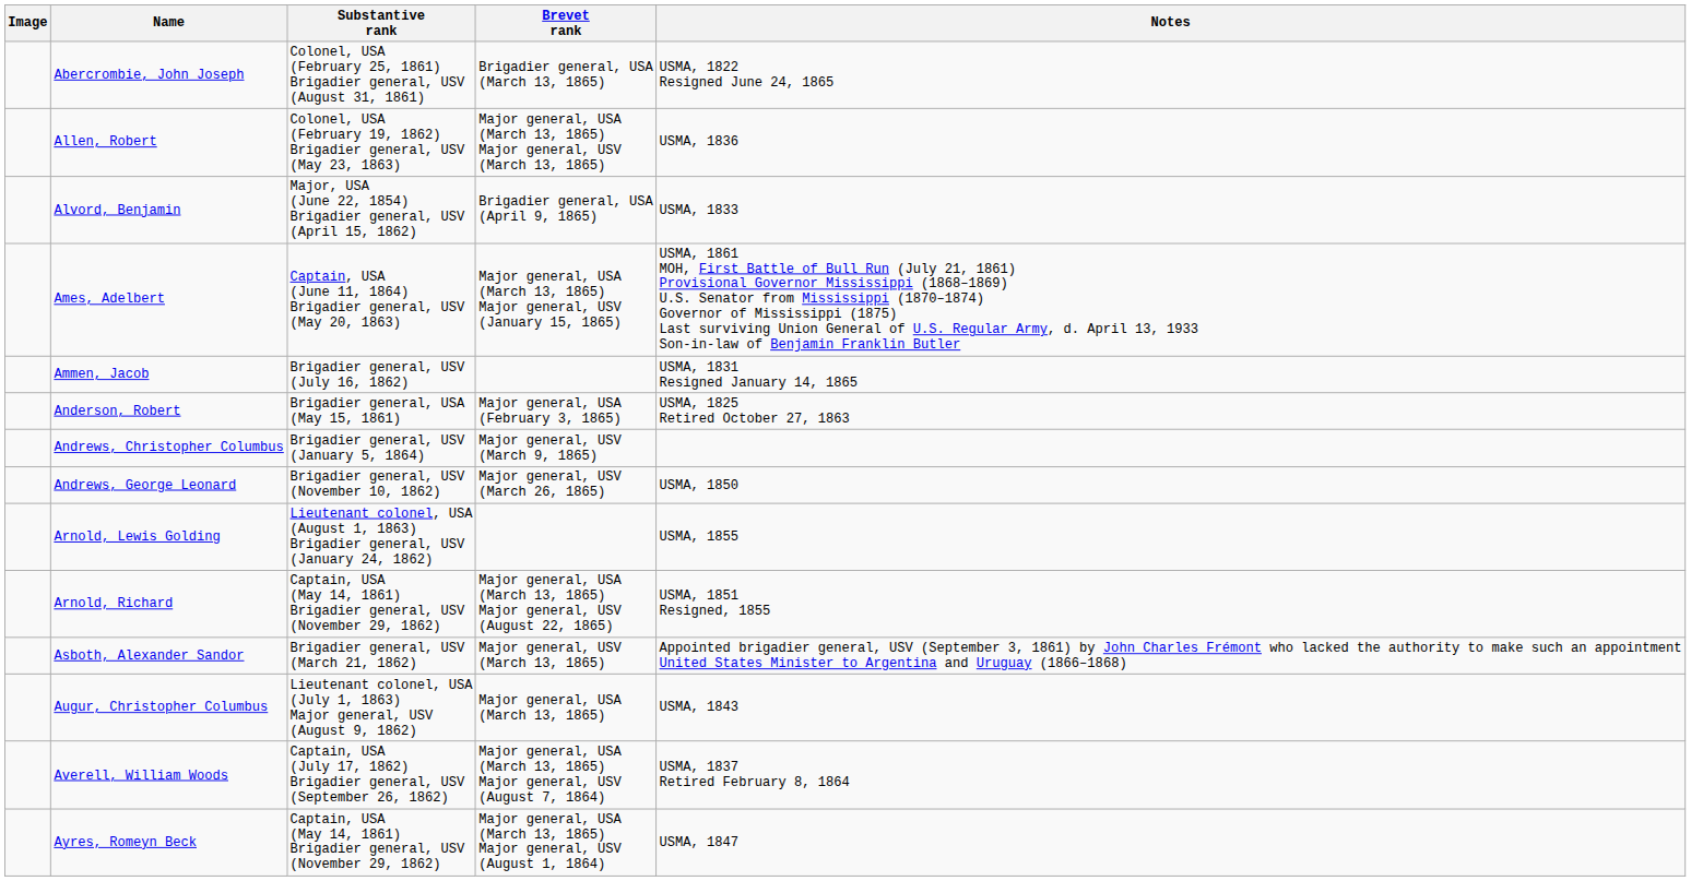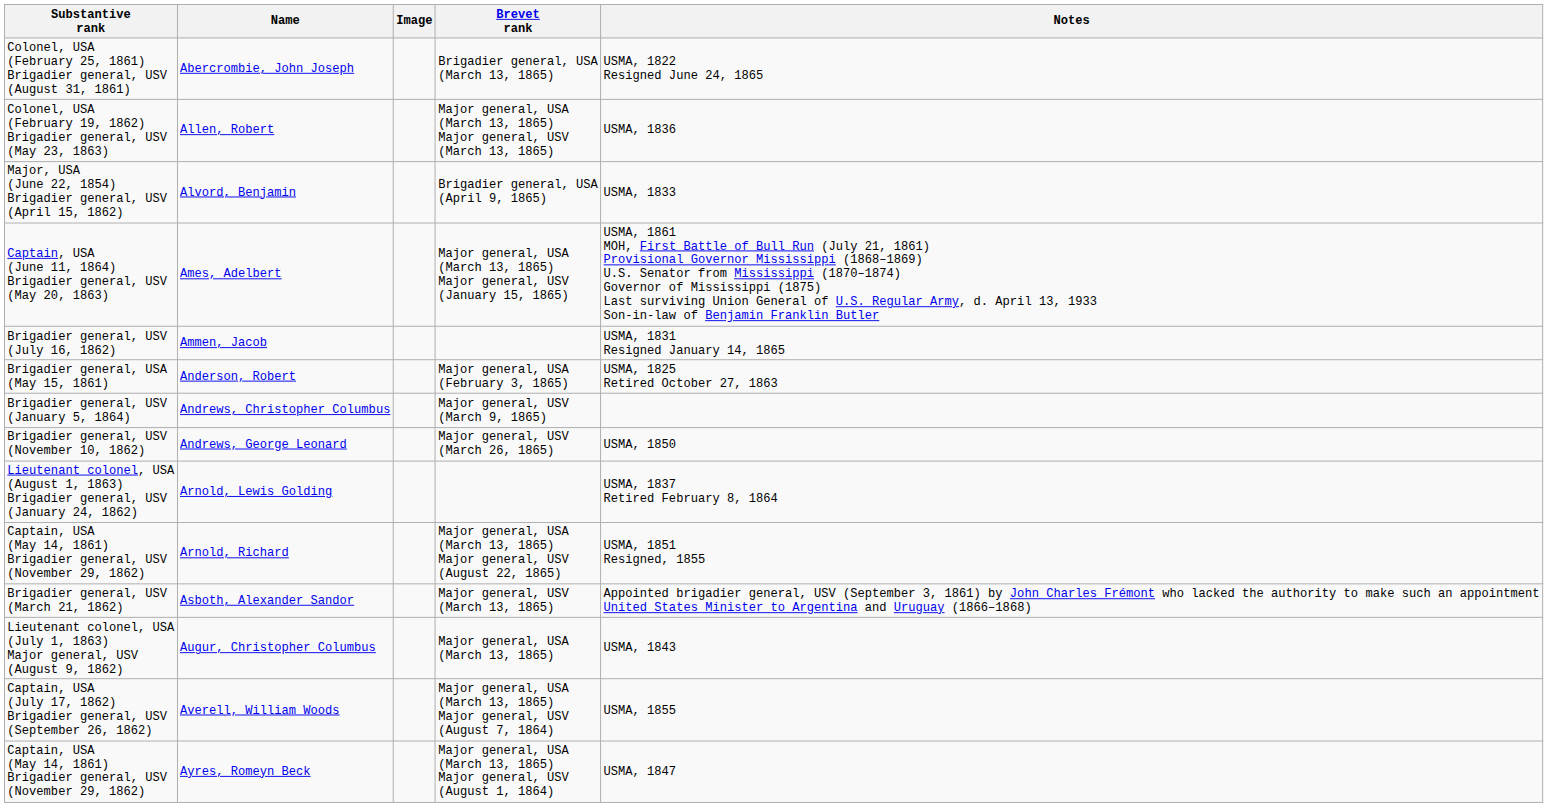columns swapped: Image <-> Substantive rank
Arnold, Lewis Golding | Notes: USMA, 1855 -> USMA, 1837 Retired February 8, 1864
Averell, William Woods | Notes: USMA, 1837 Retired February 8, 1864 -> USMA, 1855
